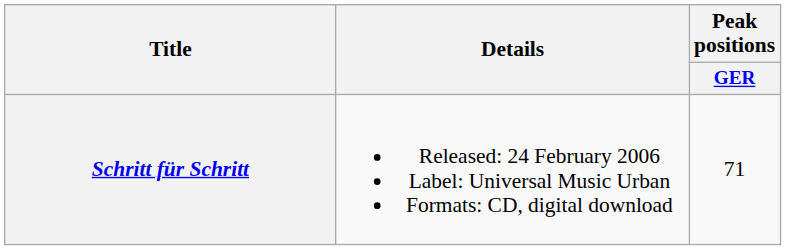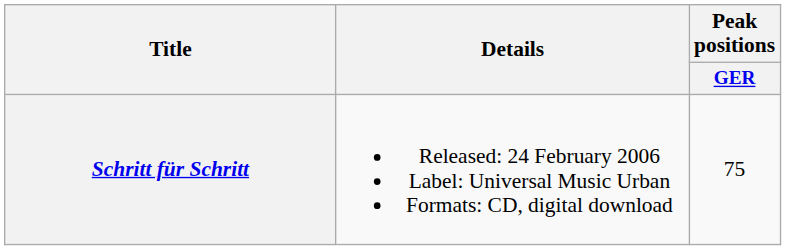Schritt für Schritt | Peak positions / GER: 71 -> 75
